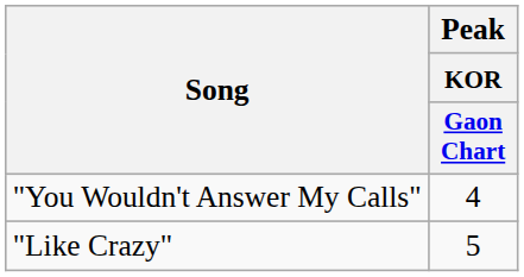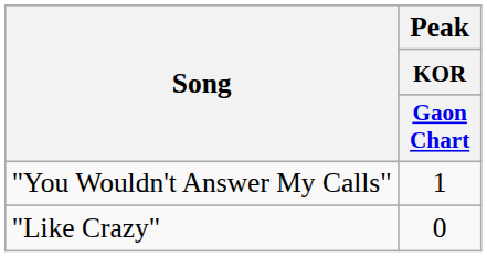"You Wouldn't Answer My Calls" | Peak / KOR / Gaon Chart: 4 -> 1
"Like Crazy" | Peak / KOR / Gaon Chart: 5 -> 0
